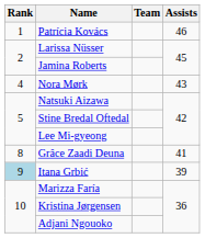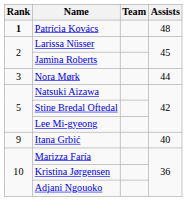Patrícia Kovács | Rank: normal -> bold
Patrícia Kovács | Assists: 46 -> 48
Nora Mørk | Rank: 4 -> 3
Nora Mørk | Assists: 43 -> 44
- row: 8 | Grâce Zaadi Deuna | 41
Itana Grbić | Rank: lightblue background -> no background
Itana Grbić | Assists: 39 -> 40
